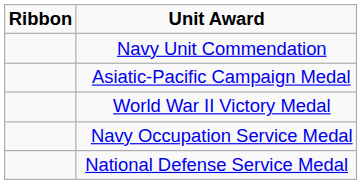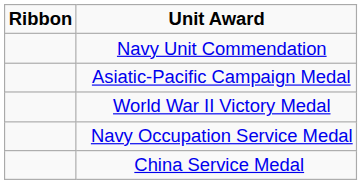+ row: China Service Medal
- row: National Defense Service Medal
